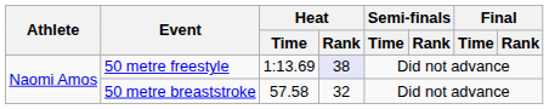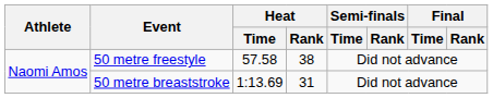50 metre freestyle | Heat / Time: 1:13.69 -> 57.58
50 metre freestyle | Heat / Rank: lavender background -> no background
50 metre breaststroke | Heat / Time: 57.58 -> 1:13.69
50 metre breaststroke | Heat / Rank: 32 -> 31
